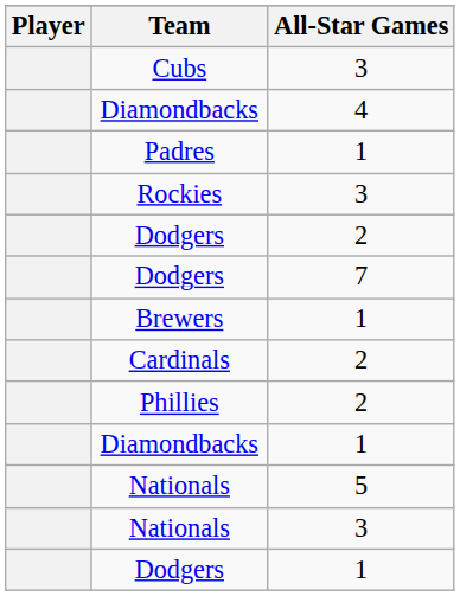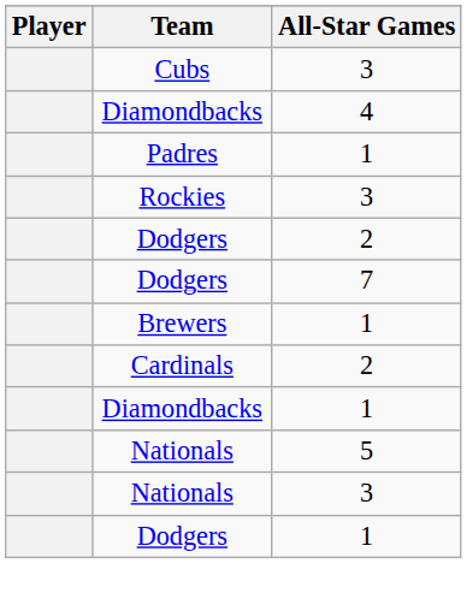- row: Phillies | 2
